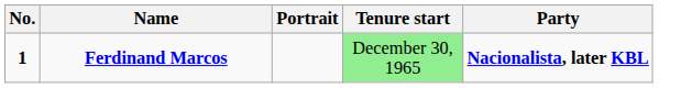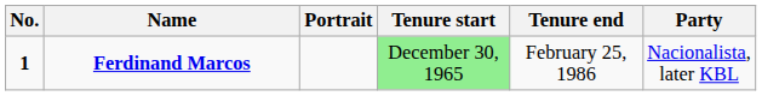+ column: Tenure end | February 25, 1986
Ferdinand Marcos | Party: bold -> normal
